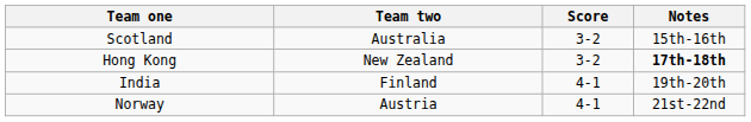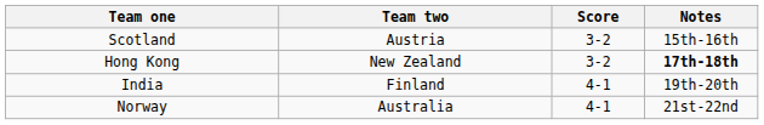Scotland | Team two: Australia -> Austria
Norway | Team two: Austria -> Australia
